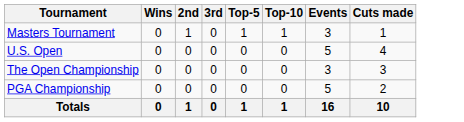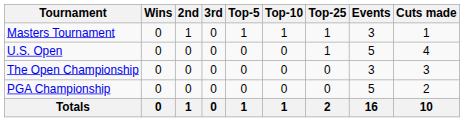+ column: Top-25 | 1 | 1 | 0 | 0 | 2
